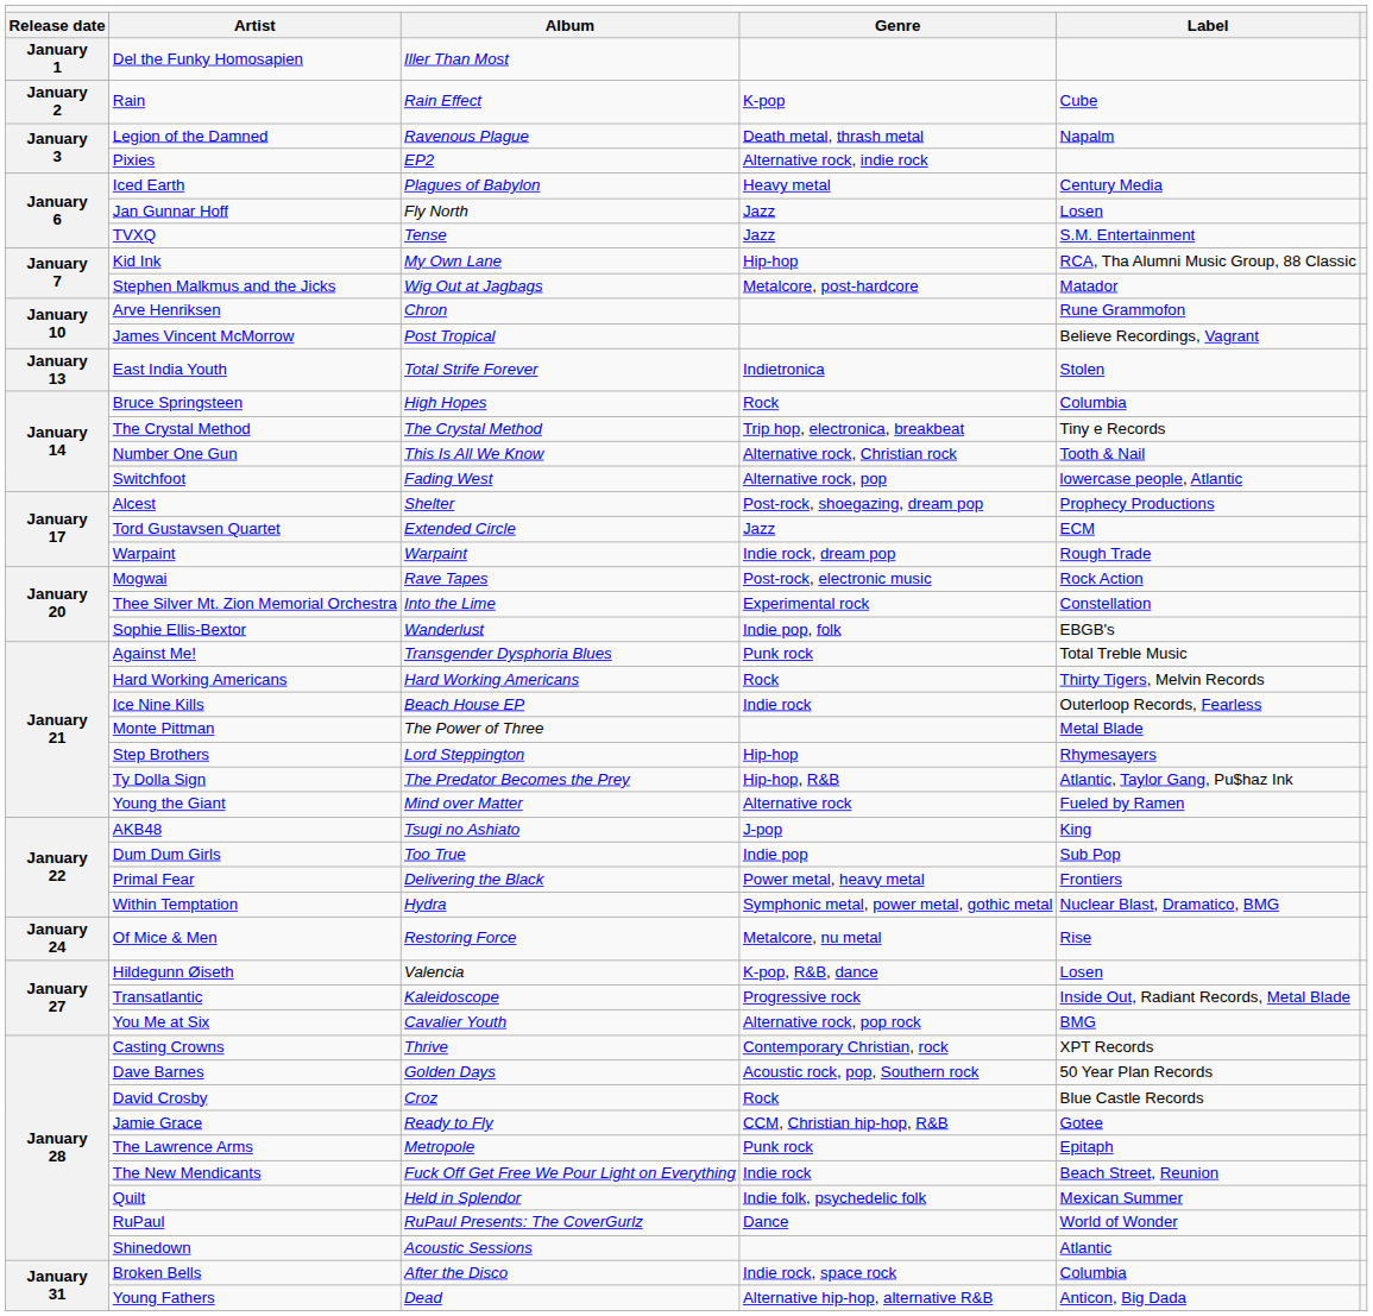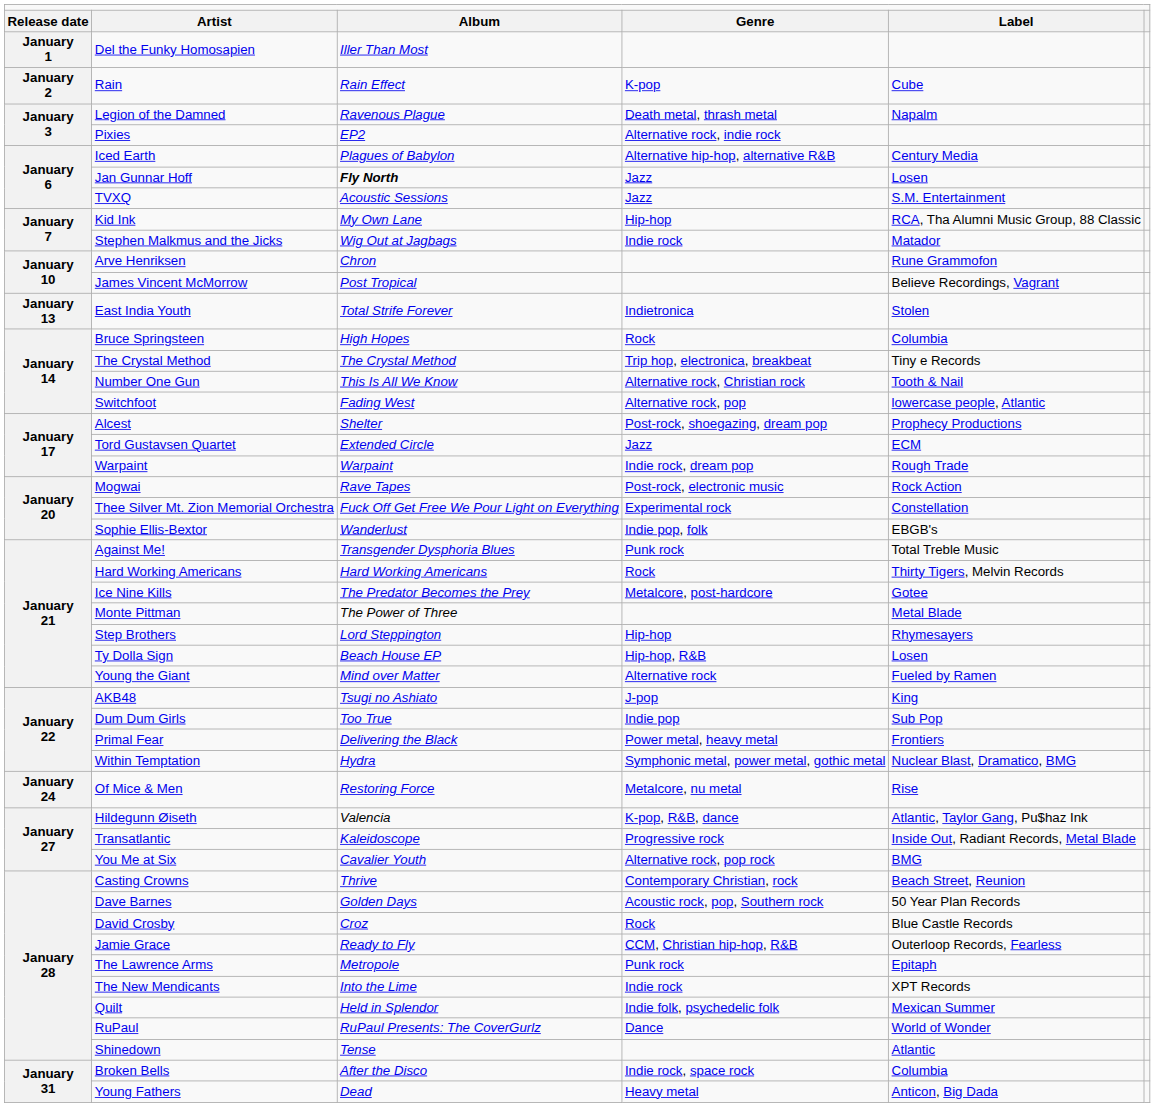Iced Earth | column 4: Heavy metal -> Alternative hip-hop, alternative R&B
Jan Gunnar Hoff | column 3: normal -> bold
TVXQ | column 3: Tense -> Acoustic Sessions
Stephen Malkmus and the Jicks | column 4: Metalcore, post-hardcore -> Indie rock
Thee Silver Mt. Zion Memorial Orchestra | column 3: Into the Lime -> Fuck Off Get Free We Pour Light on Everything
Ice Nine Kills | column 3: Beach House EP -> The Predator Becomes the Prey
Ice Nine Kills | column 4: Indie rock -> Metalcore, post-hardcore
Ice Nine Kills | column 5: Outerloop Records, Fearless -> Gotee
Ty Dolla Sign | column 3: The Predator Becomes the Prey -> Beach House EP
Ty Dolla Sign | column 5: Atlantic, Taylor Gang, Pu$haz Ink -> Losen
Hildegunn Øiseth | column 5: Losen -> Atlantic, Taylor Gang, Pu$haz Ink
Casting Crowns | column 5: XPT Records -> Beach Street, Reunion
Jamie Grace | column 5: Gotee -> Outerloop Records, Fearless
The New Mendicants | column 3: Fuck Off Get Free We Pour Light on Everything -> Into the Lime
The New Mendicants | column 5: Beach Street, Reunion -> XPT Records
Shinedown | column 3: Acoustic Sessions -> Tense
Young Fathers | column 4: Alternative hip-hop, alternative R&B -> Heavy metal
